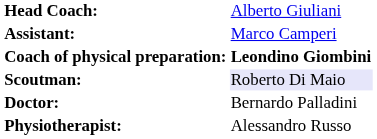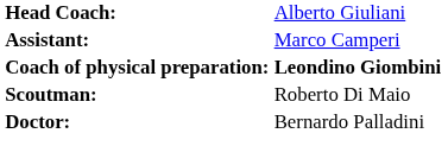Scoutman: | column 2: lavender background -> no background
- row: Physiotherapist: | Alessandro Russo
